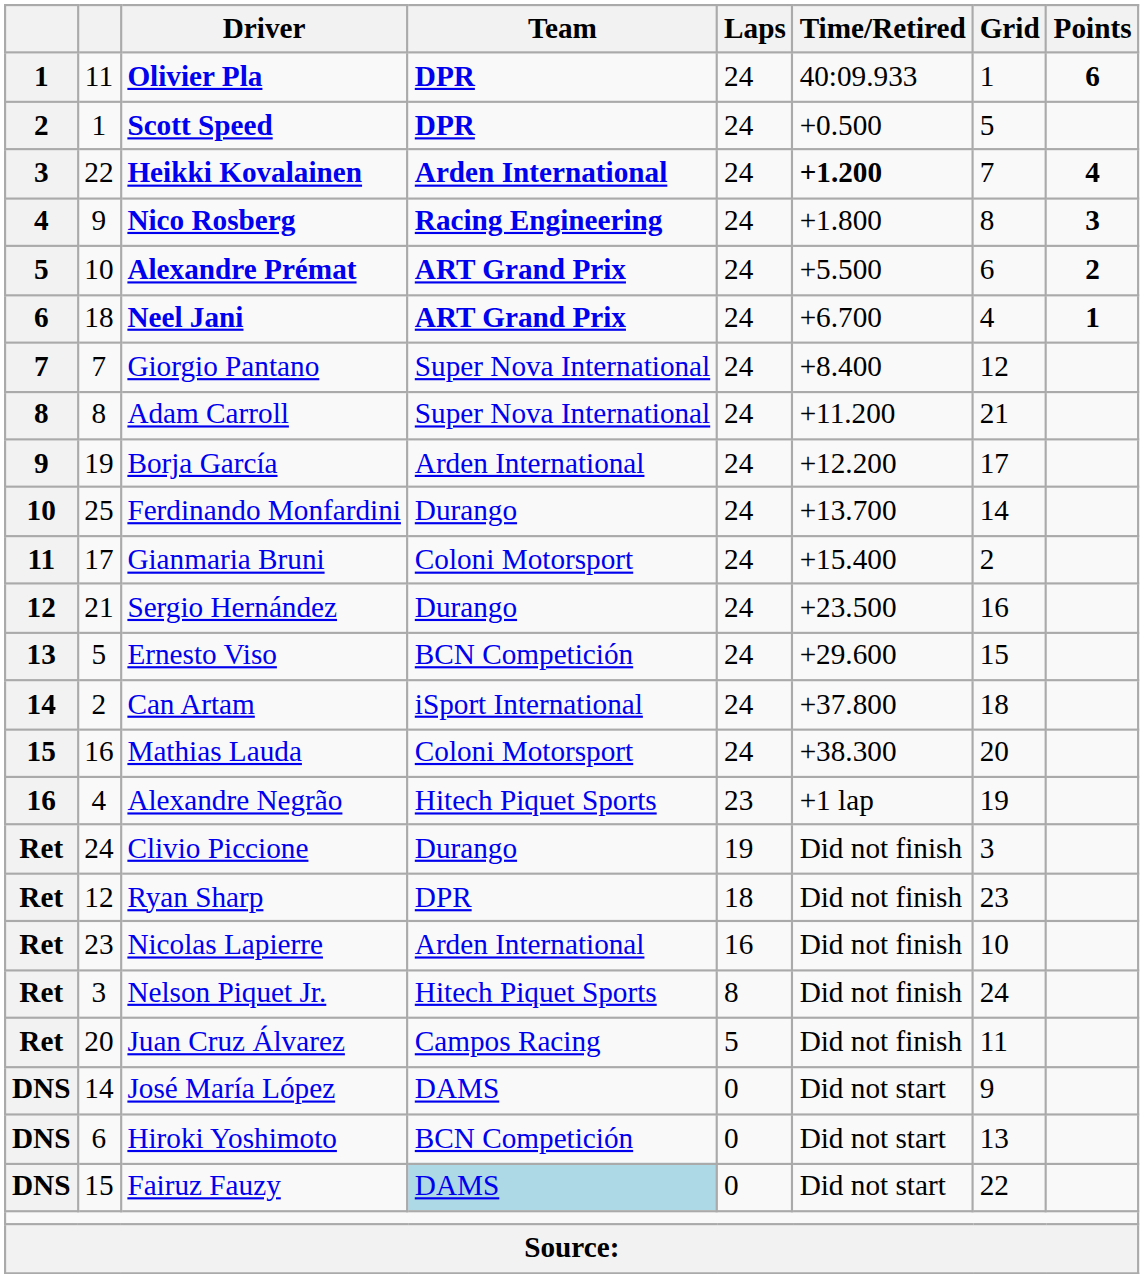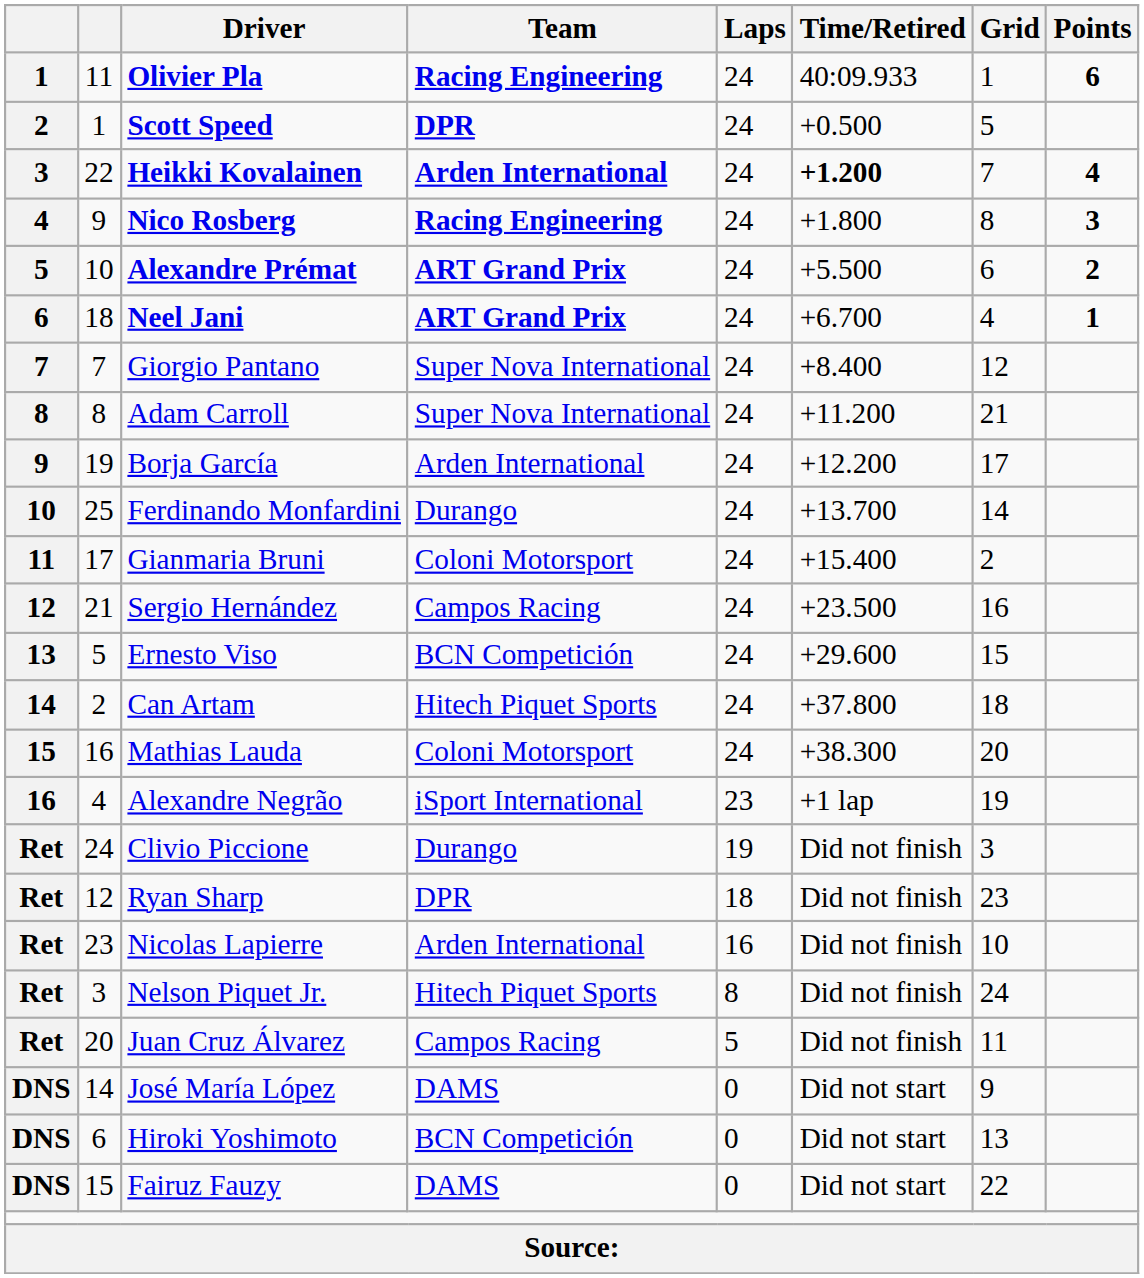Olivier Pla | Team: DPR -> Racing Engineering
Sergio Hernández | Team: Durango -> Campos Racing
Can Artam | Team: iSport International -> Hitech Piquet Sports
Alexandre Negrão | Team: Hitech Piquet Sports -> iSport International
Fairuz Fauzy | Team: lightblue background -> no background
